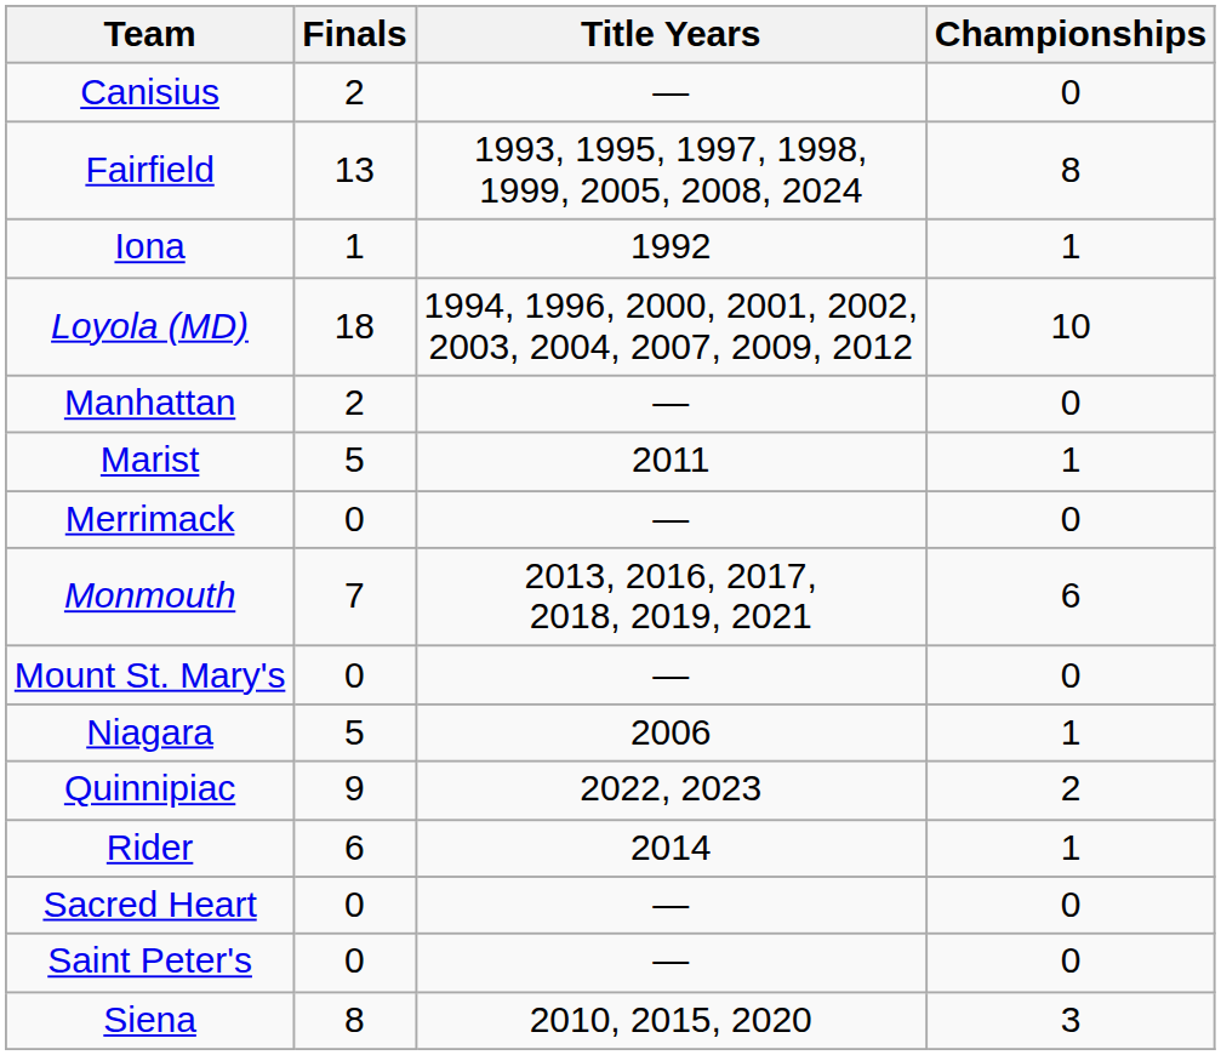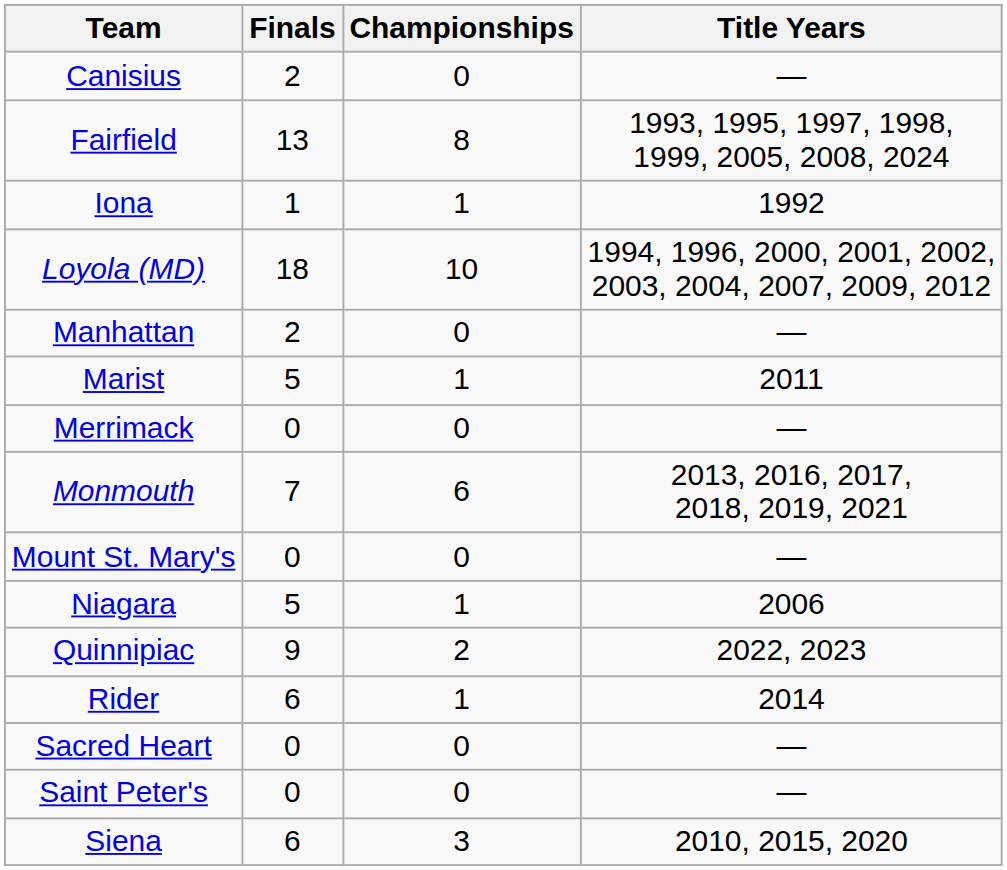columns swapped: Championships <-> Title Years
Siena | Finals: 8 -> 6
